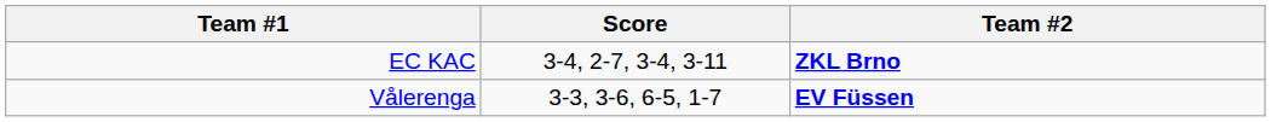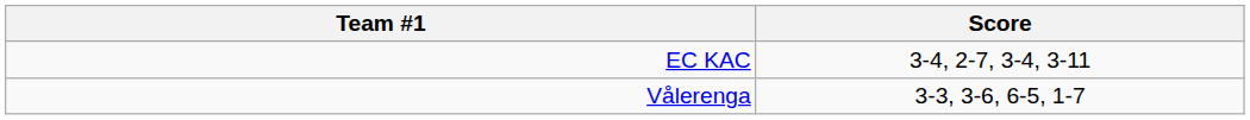- column: Team #2 | ZKL Brno | EV Füssen
